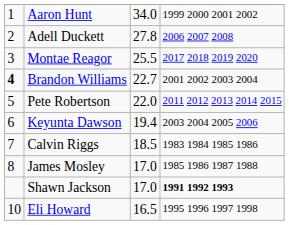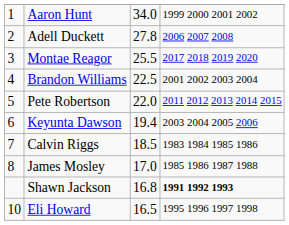Brandon Williams | column 1: bold -> normal
Brandon Williams | column 3: 22.7 -> 22.5
Shawn Jackson | column 3: 17.0 -> 16.8
